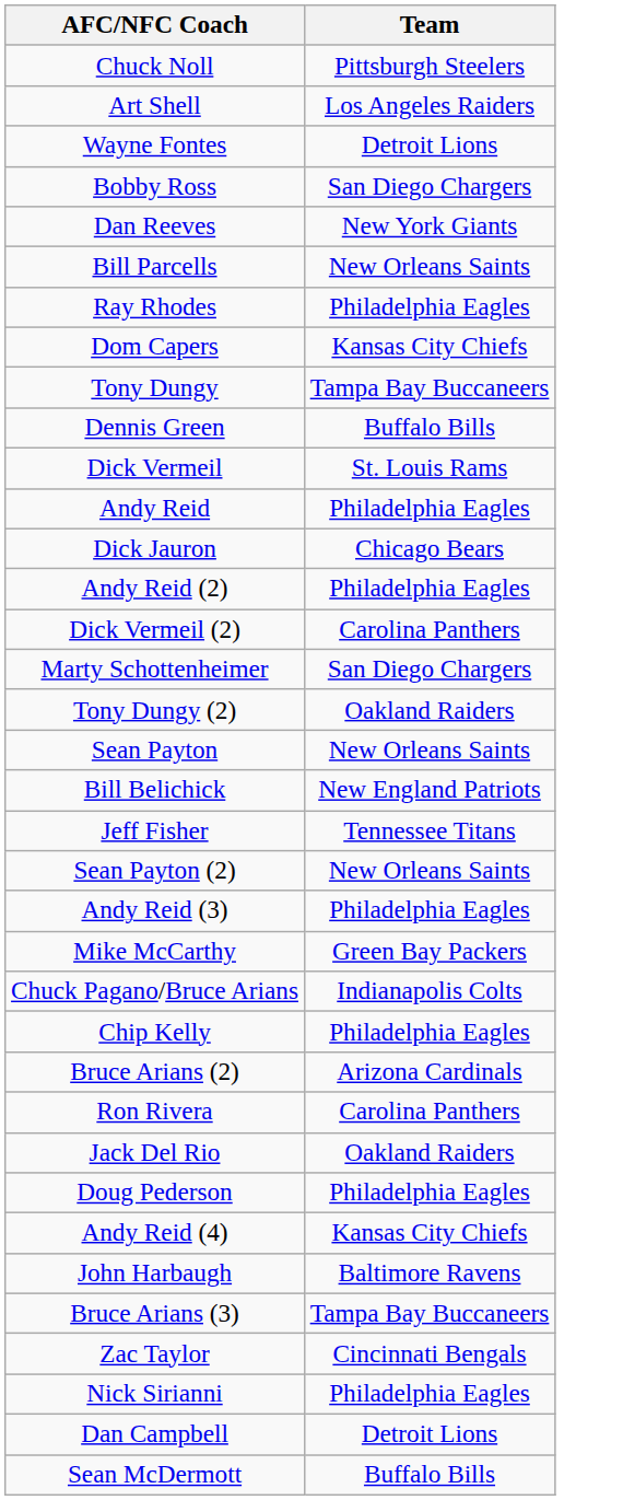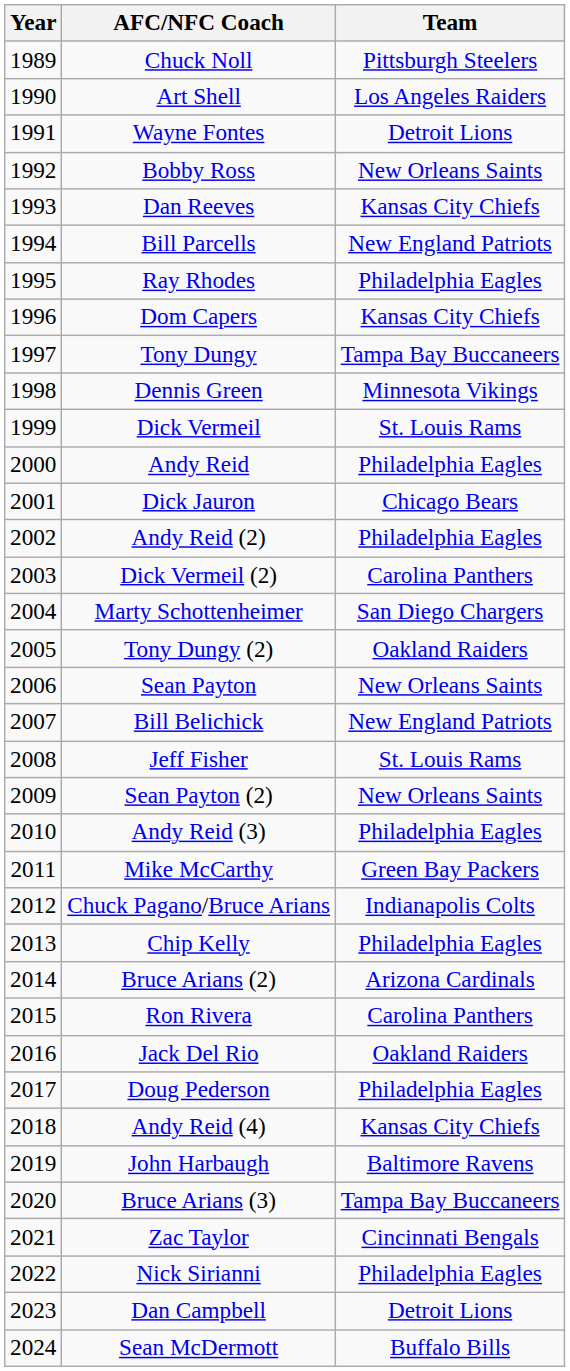+ column: Year | 1989 | 1990 | 1991 | 1992 | 1993 | 1994 | 1995 | 1996 | 1997 | 1998 | 1999 | 2000 | 2001 | 2002 | 2003 | 2004 | 2005 | 2006 | 2007 | 2008 | 2009 | 2010 | 2011 | 2012 | 2013 | 2014 | 2015 | 2016 | 2017 | 2018 | 2019 | 2020 | 2021 | 2022 | 2023 | 2024
Bobby Ross | Team: San Diego Chargers -> New Orleans Saints
Dan Reeves | Team: New York Giants -> Kansas City Chiefs
Bill Parcells | Team: New Orleans Saints -> New England Patriots
Dennis Green | Team: Buffalo Bills -> Minnesota Vikings
Jeff Fisher | Team: Tennessee Titans -> St. Louis Rams
